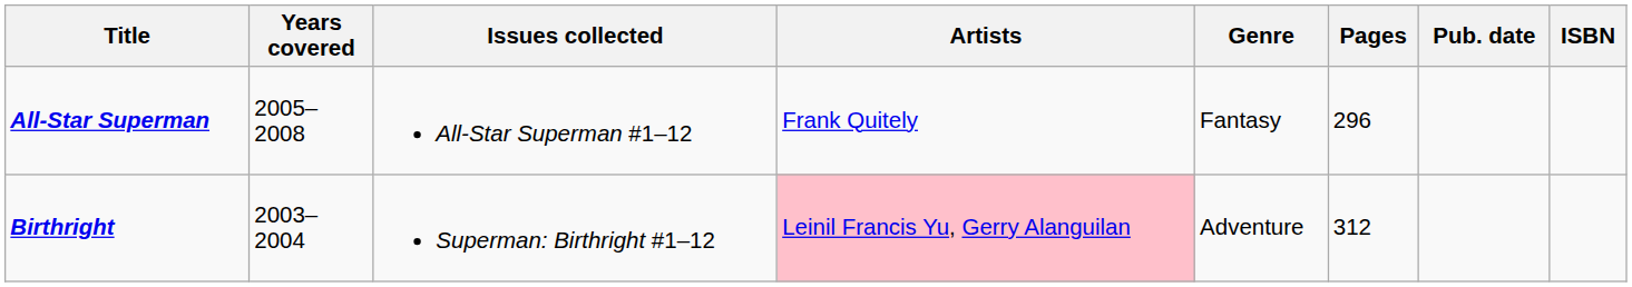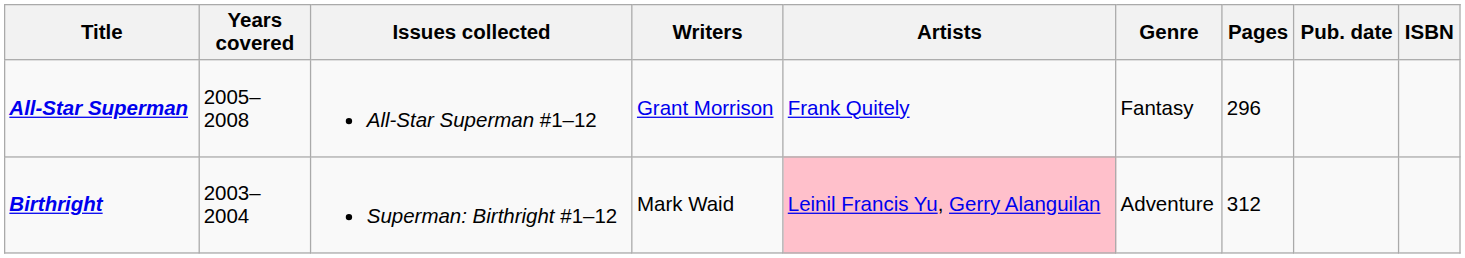+ column: Writers | Grant Morrison | Mark Waid
